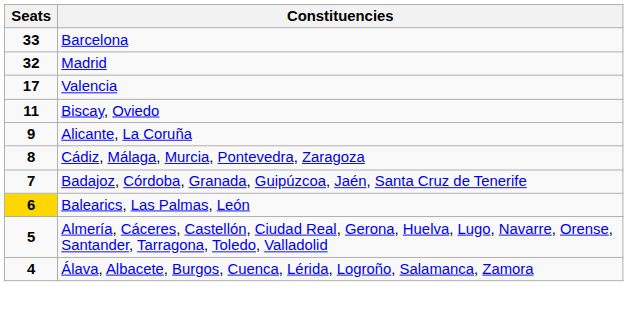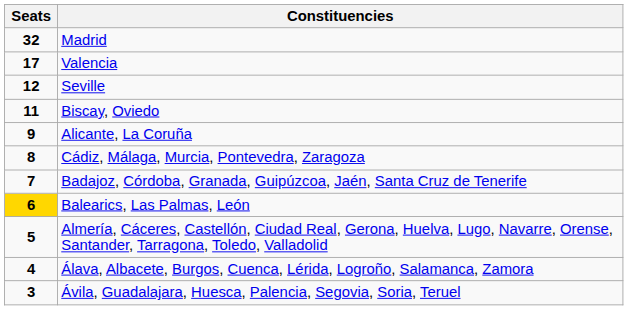- row: 33 | Barcelona
+ row: 12 | Seville
+ row: 3 | Ávila, Guadalajara, Huesca, Palencia, Segovia, Soria, Teruel
